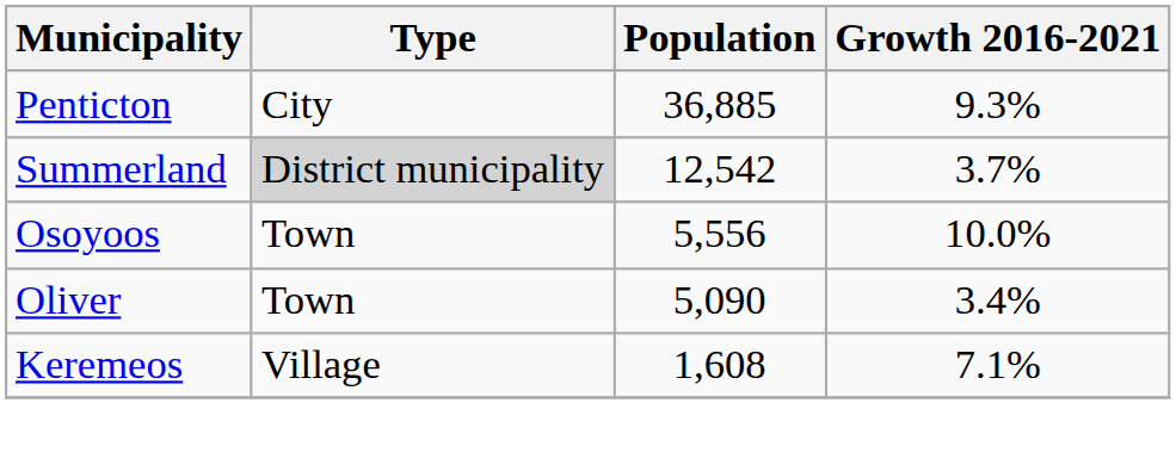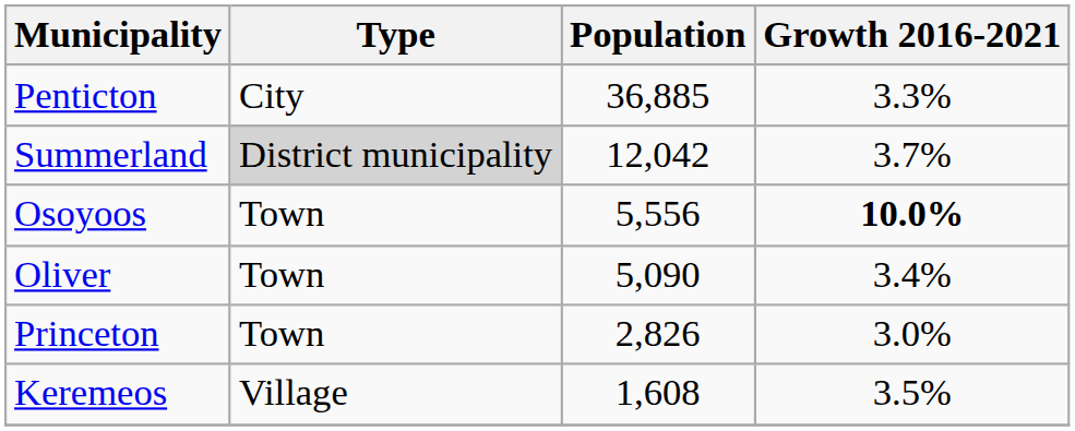Penticton | Growth 2016-2021: 9.3% -> 3.3%
Summerland | Population: 12,542 -> 12,042
Osoyoos | Growth 2016-2021: normal -> bold
+ row: Princeton | Town | 2,826 | 3.0%
Keremeos | Growth 2016-2021: 7.1% -> 3.5%
